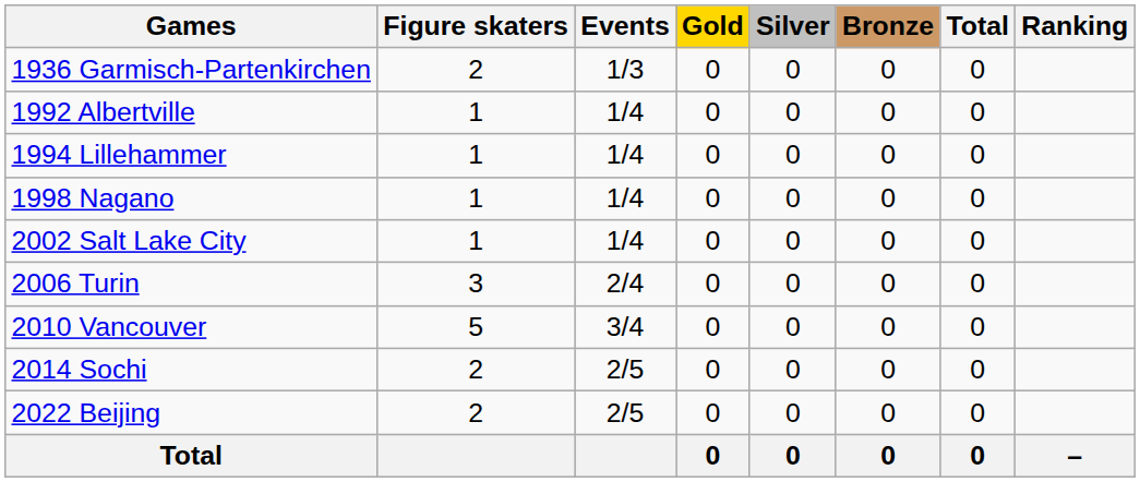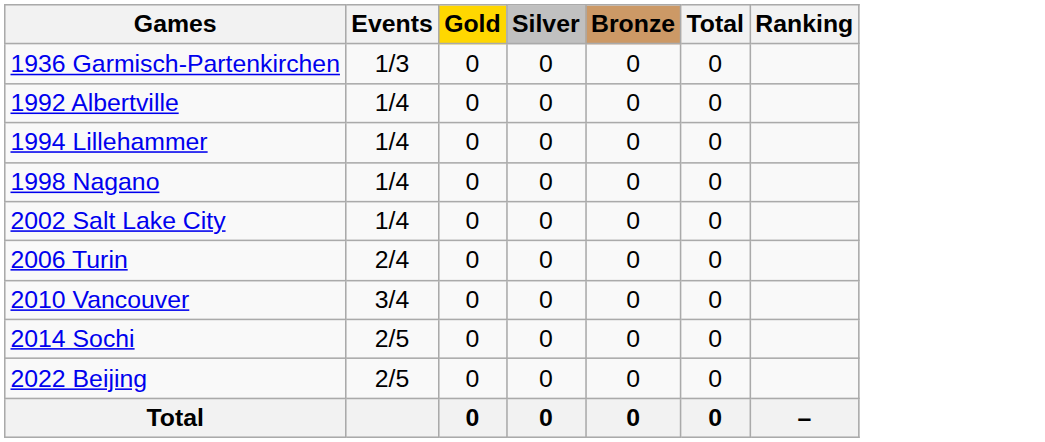- column: Figure skaters | 2 | 1 | 1 | 1 | 1 | 3 | 5 | 2 | 2
